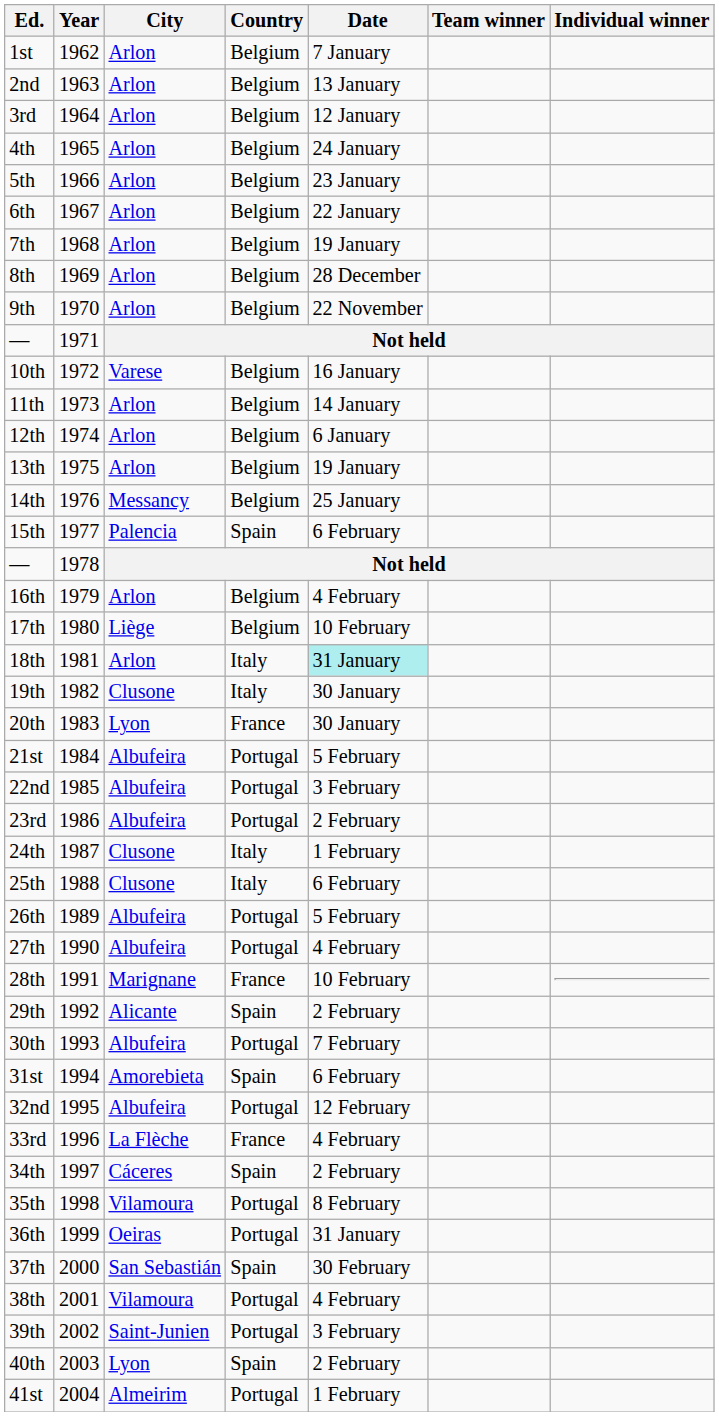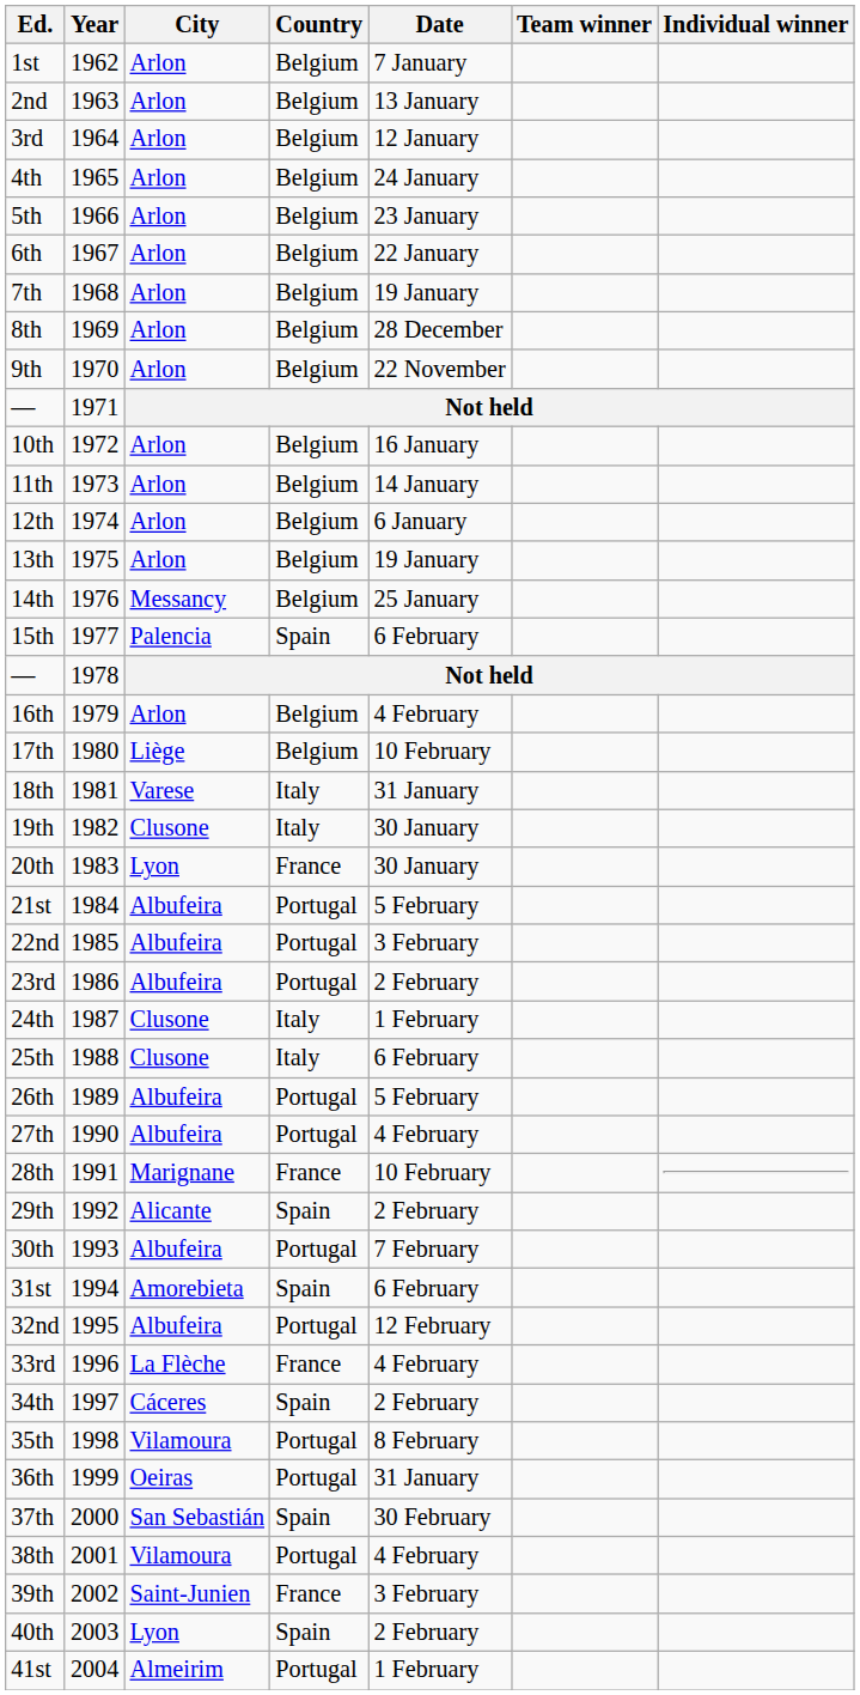10th | City: Varese -> Arlon
18th | City: Arlon -> Varese
18th | Date: paleturquoise background -> no background
39th | Country: Portugal -> France
